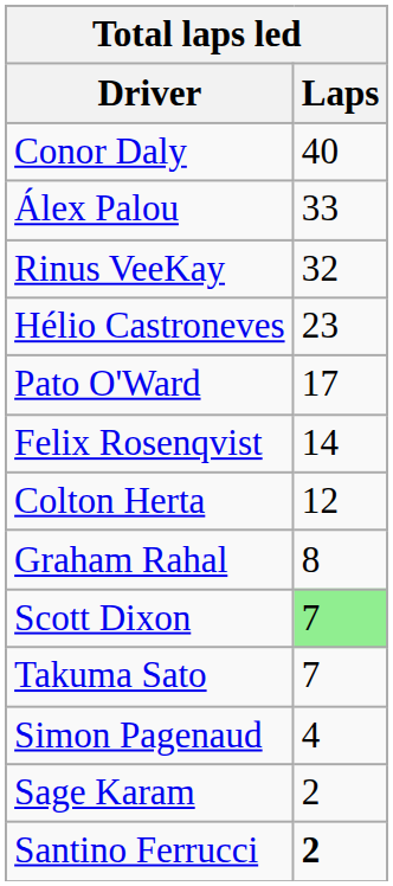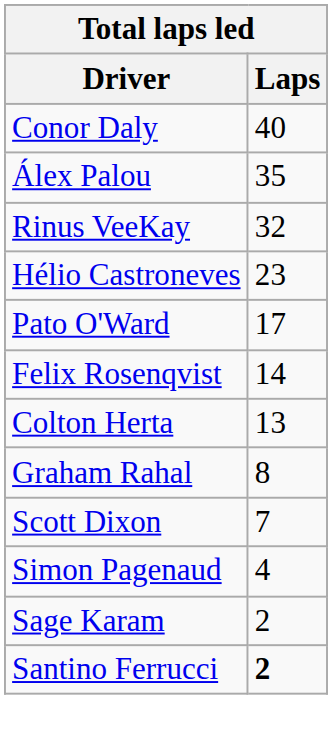Álex Palou | Laps: 33 -> 35
Colton Herta | Laps: 12 -> 13
Scott Dixon | Laps: lightgreen background -> no background
- row: Takuma Sato | 7
